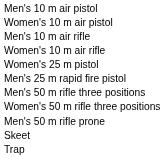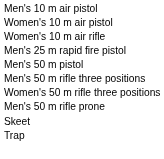- row: Men's 10 m air rifle
- row: Women's 25 m pistol
+ row: Men's 50 m pistol
